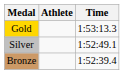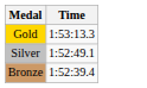- column: Athlete
